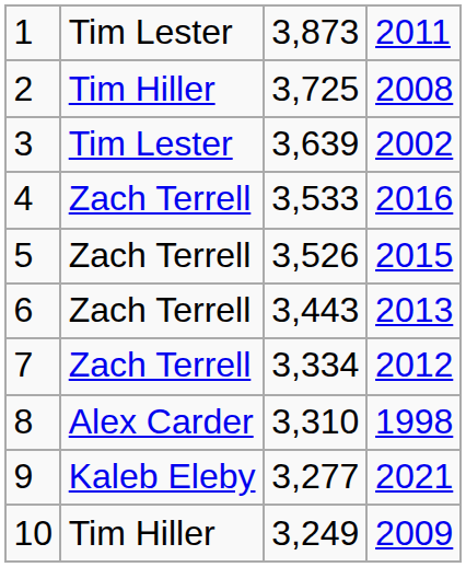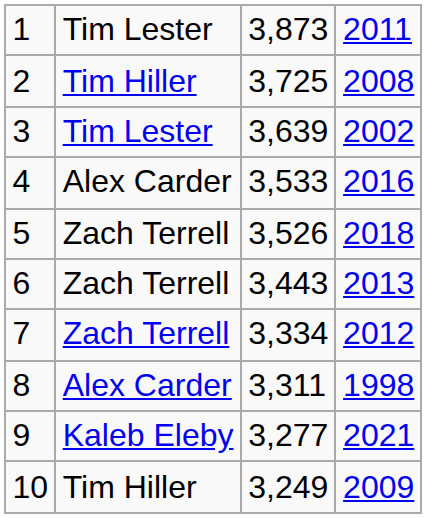4 | column 2: Zach Terrell -> Alex Carder
5 | column 4: 2015 -> 2018
8 | column 3: 3,310 -> 3,311
